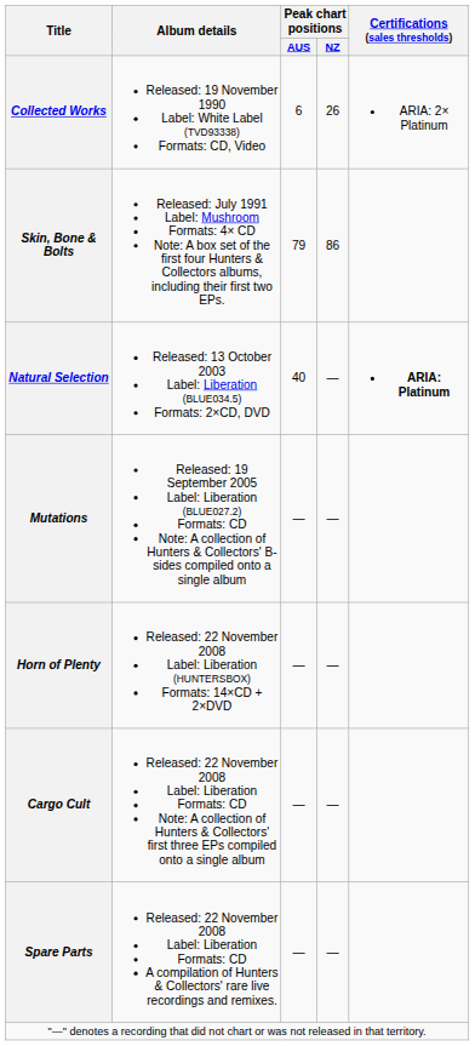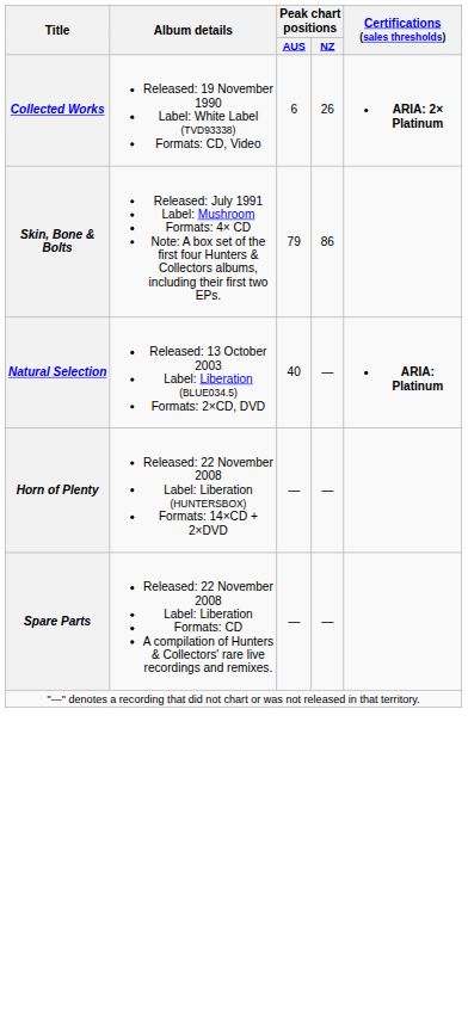Collected Works | Certifications (sales thresholds): normal -> bold
- row: Mutations | Released: 19 September 2005 Label: Liberation (BLUE027.2) Formats: CD Note: A collection of Hunters & Collectors' B-sides compiled onto a single album | — | —
- row: Cargo Cult | Released: 22 November 2008 Label: Liberation Formats: CD Note: A collection of Hunters & Collectors' first three EPs compiled onto a single album | — | —
